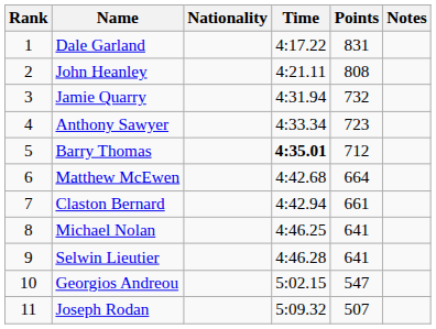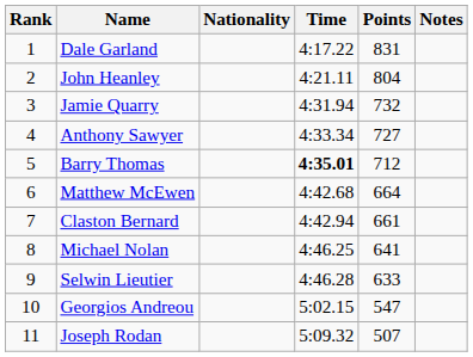John Heanley | Points: 808 -> 804
Anthony Sawyer | Points: 723 -> 727
Selwin Lieutier | Points: 641 -> 633
